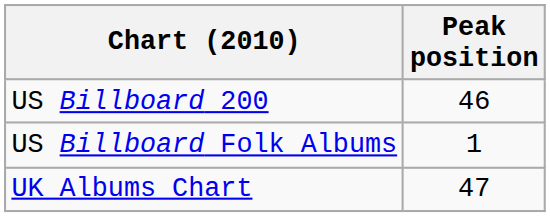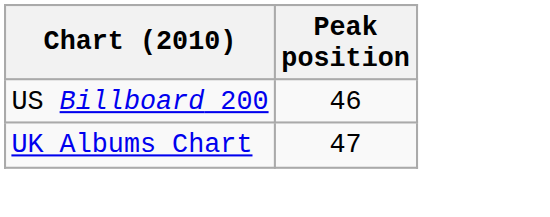- row: US Billboard Folk Albums | 1
